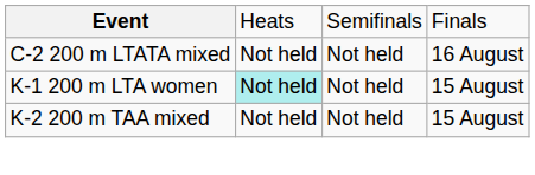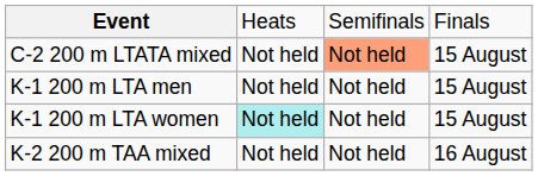C-2 200 m LTATA mixed | column 3: no background -> lightsalmon background
C-2 200 m LTATA mixed | column 4: 16 August -> 15 August
+ row: K-1 200 m LTA men | Not held | Not held | 15 August
K-2 200 m TAA mixed | column 4: 15 August -> 16 August
